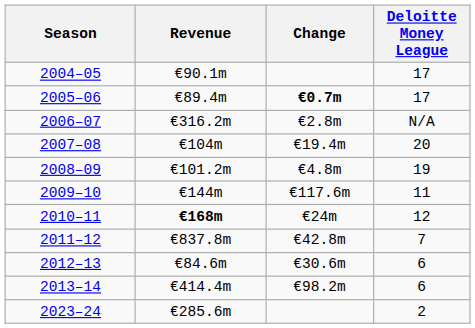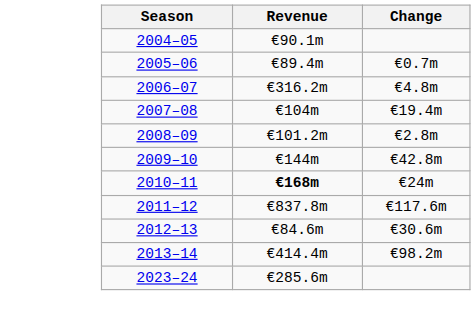- column: Deloitte Money League | 17 | 17 | N/A | 20 | 19 | 11 | 12 | 7 | 6 | 6 | 2
2005–06 | Change: bold -> normal
2006–07 | Change: €2.8m -> €4.8m
2008–09 | Change: €4.8m -> €2.8m
2009–10 | Change: €117.6m -> €42.8m
2011–12 | Change: €42.8m -> €117.6m
